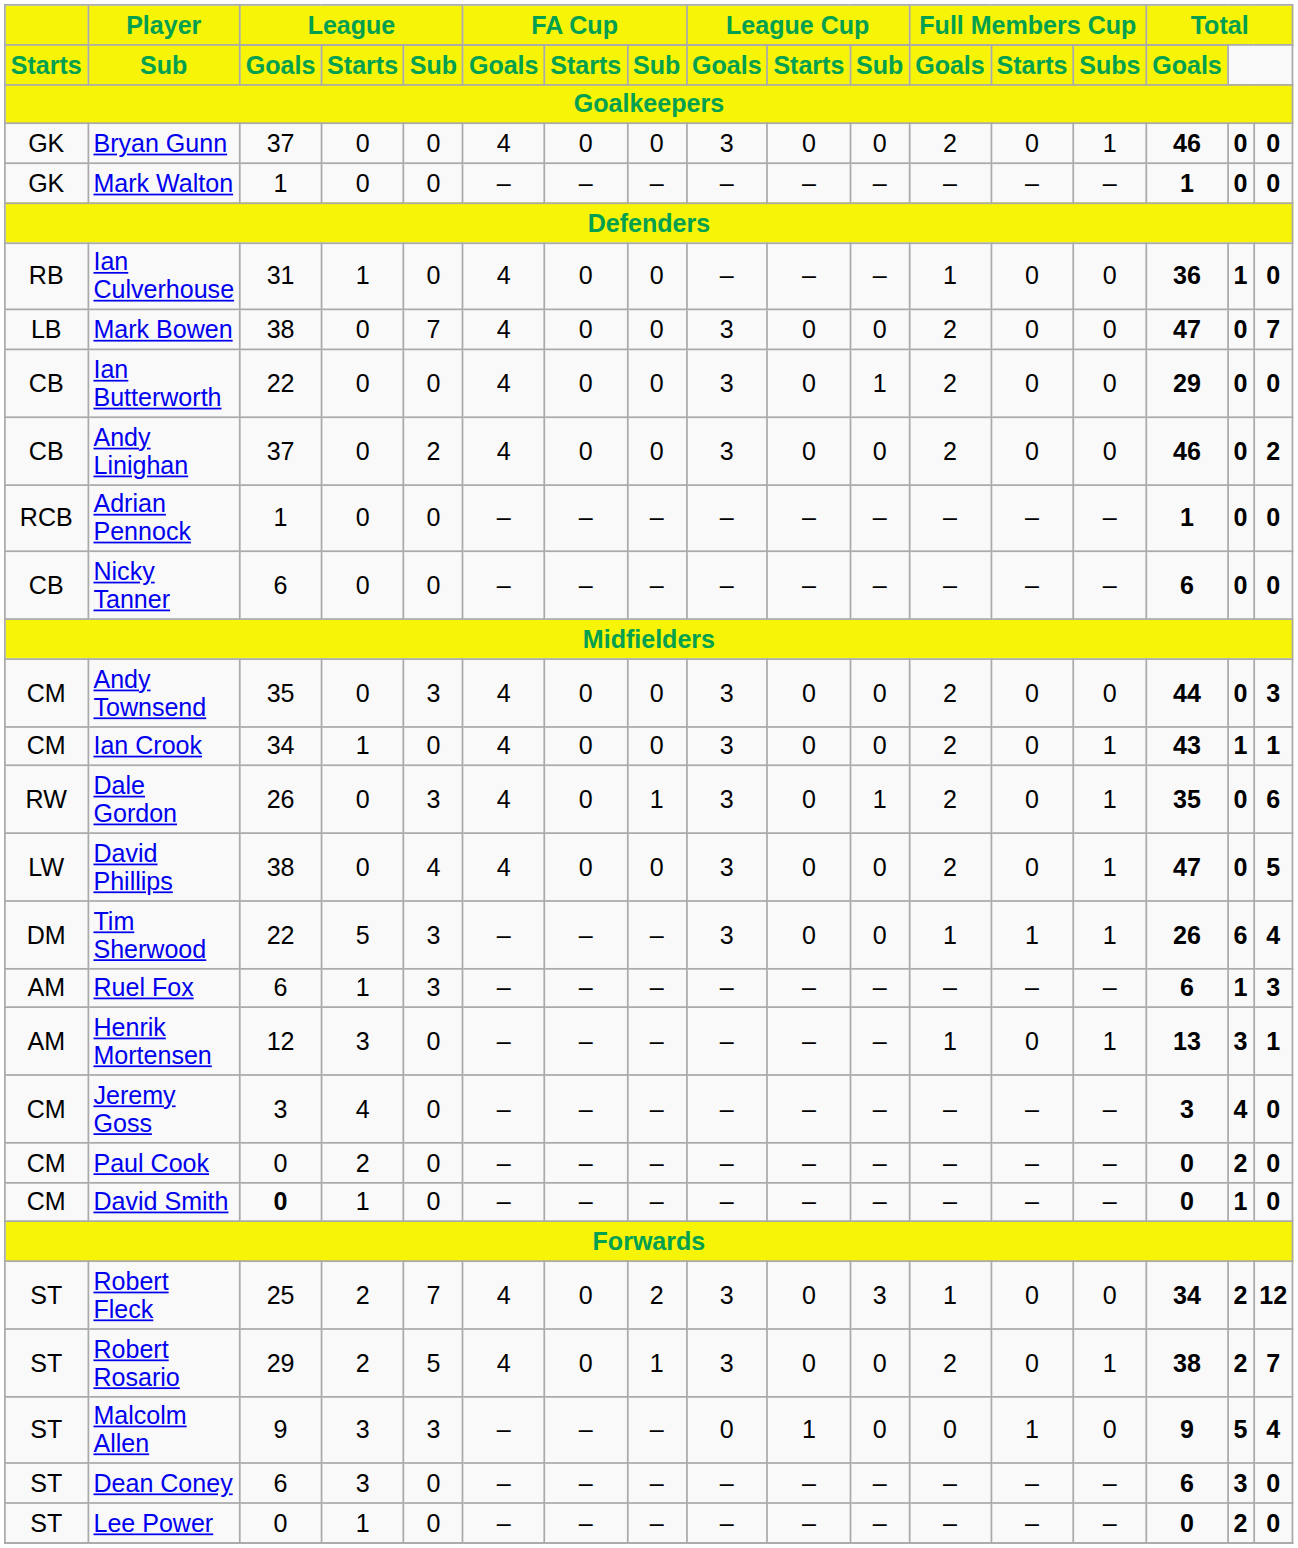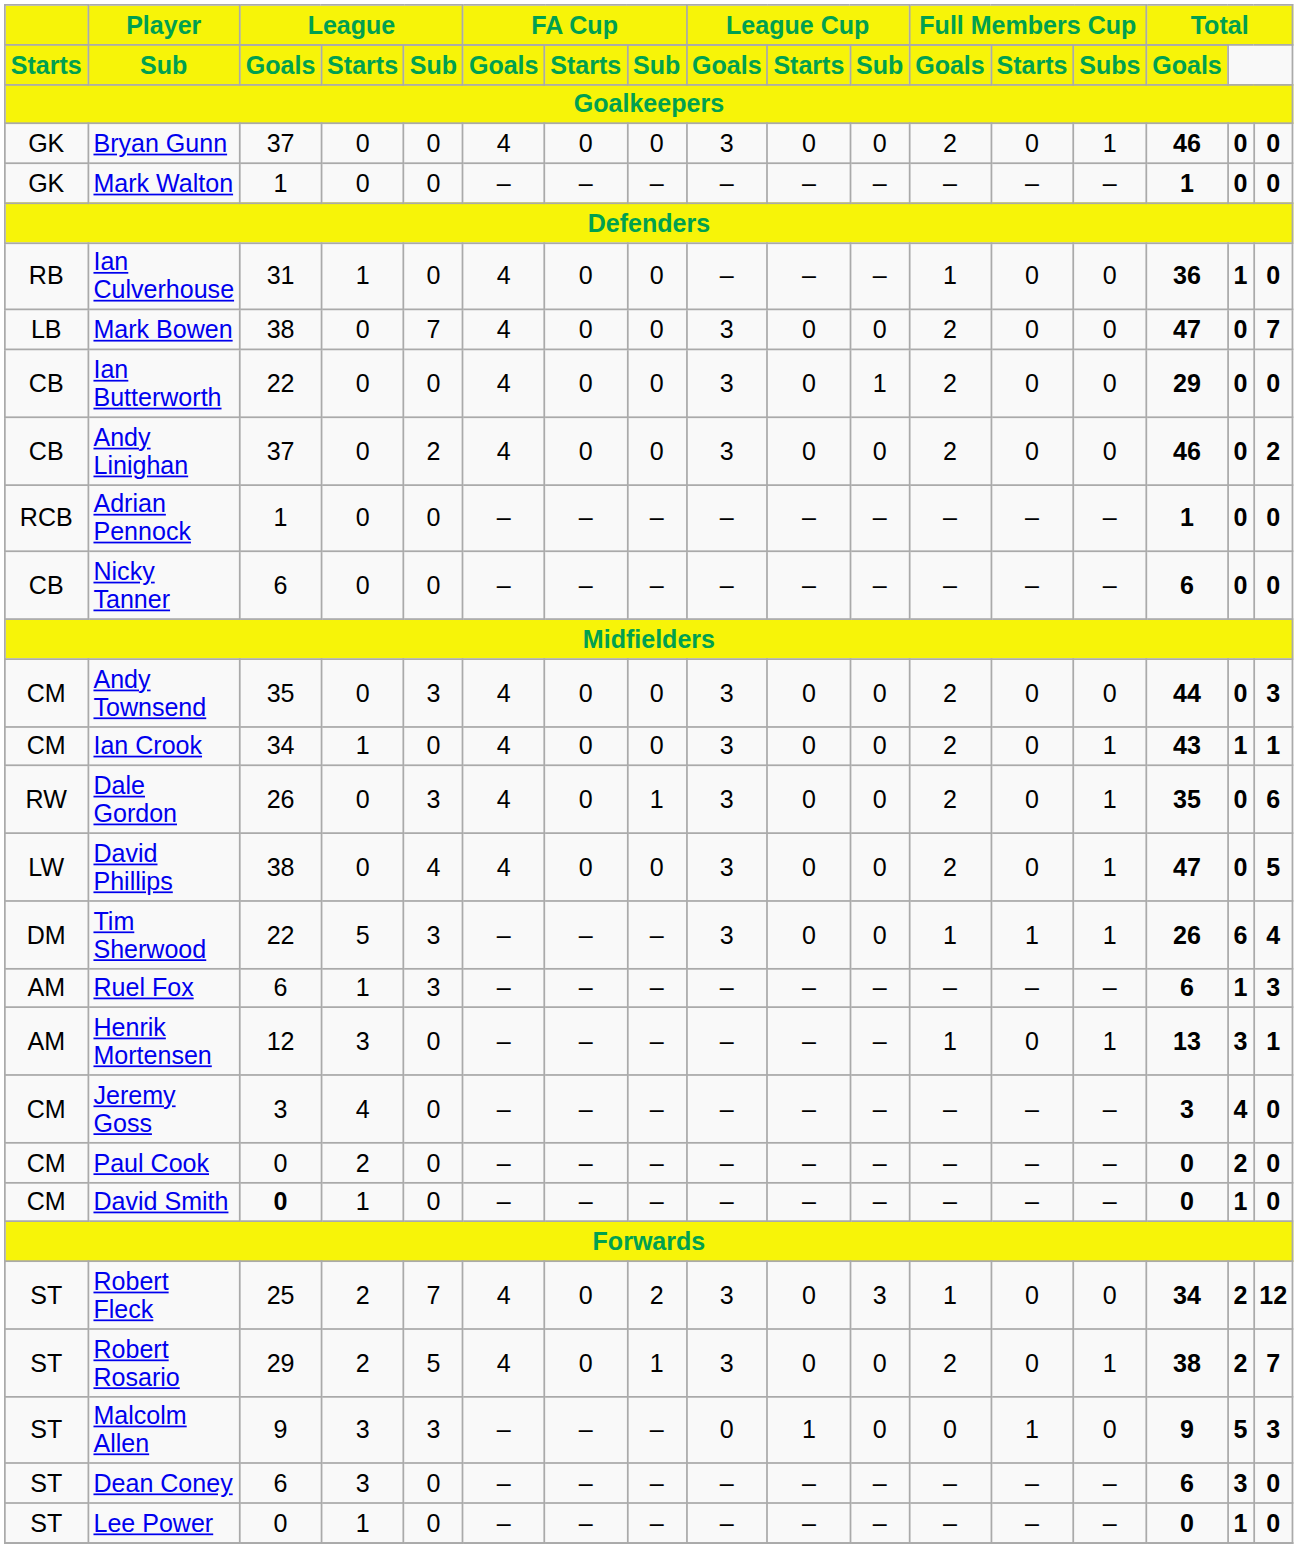Dale Gordon | column 11: 1 -> 0
Malcolm Allen | column 17: 4 -> 3
Lee Power | column 16: 2 -> 1
